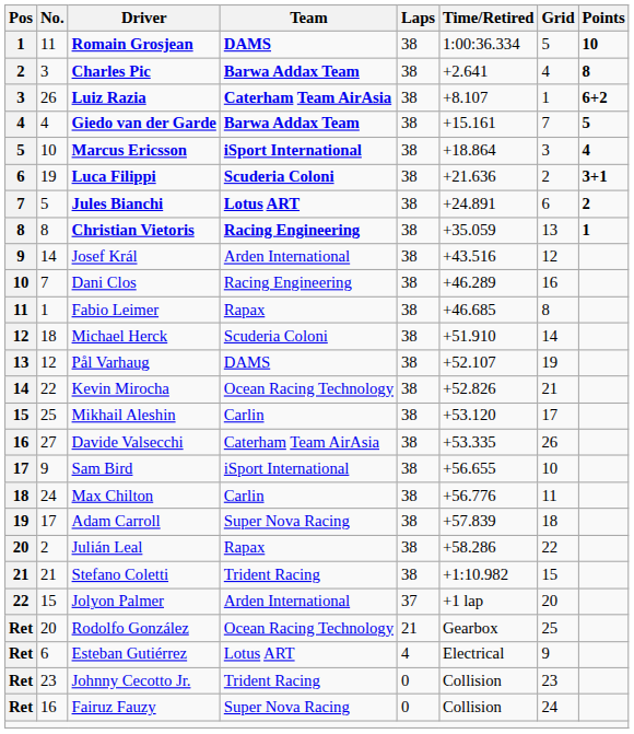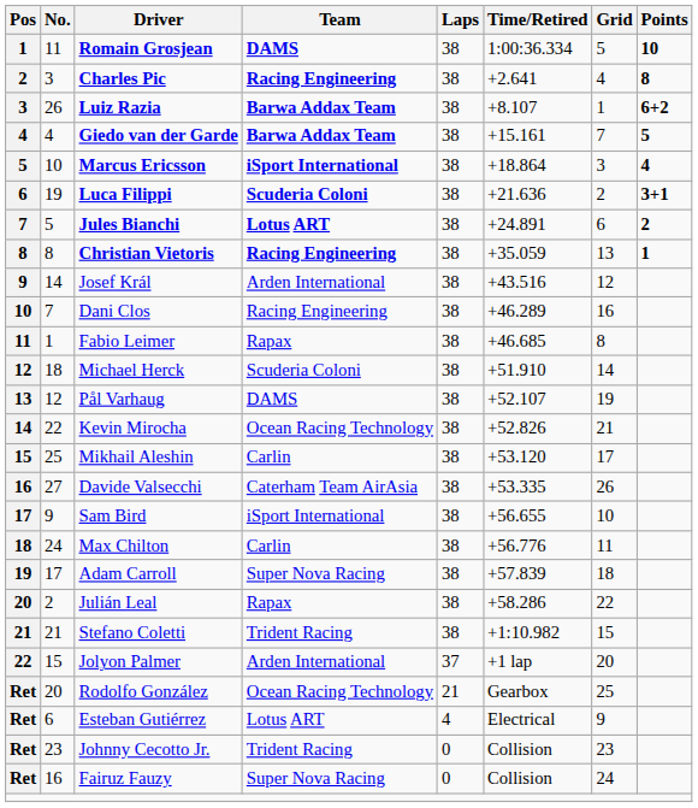Charles Pic | Team: Barwa Addax Team -> Racing Engineering
Luiz Razia | Team: Caterham Team AirAsia -> Barwa Addax Team
